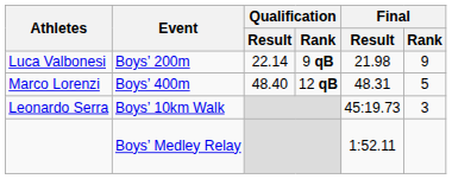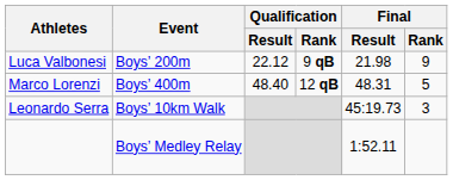Luca Valbonesi | Qualification / Result: 22.14 -> 22.12
